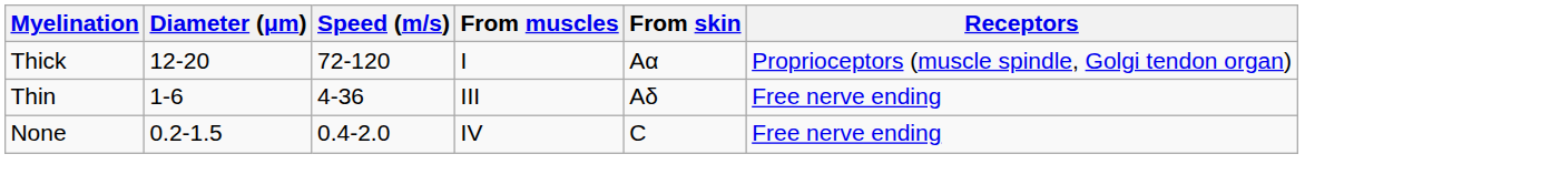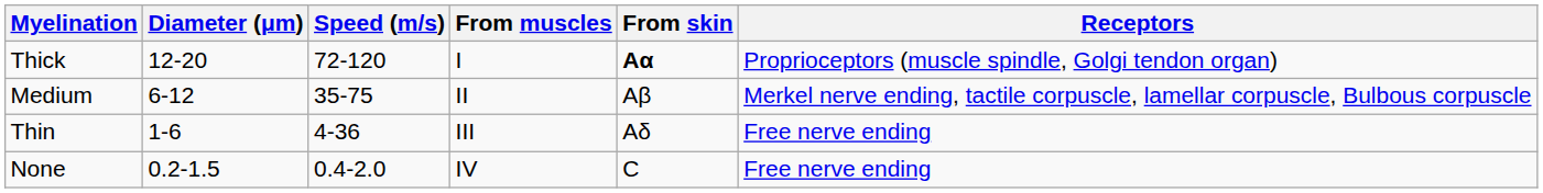Thick | From skin: normal -> bold
+ row: Medium | 6-12 | 35-75 | II | Aβ | Merkel nerve ending, tactile corpuscle, lamellar corpuscle, Bulbous corpuscle
